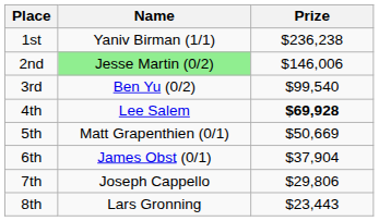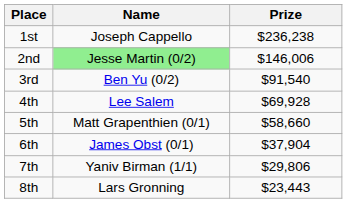1st | Name: Yaniv Birman (1/1) -> Joseph Cappello
3rd | Prize: $99,540 -> $91,540
4th | Prize: bold -> normal
5th | Prize: $50,669 -> $58,660
7th | Name: Joseph Cappello -> Yaniv Birman (1/1)
